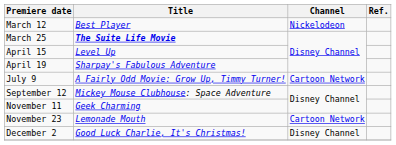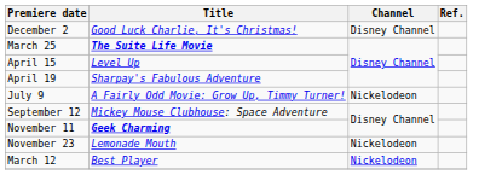rows swapped: March 12 <-> December 2
July 9 | Channel: Cartoon Network -> Nickelodeon
November 11 | Title: normal -> bold
November 23 | Channel: Cartoon Network -> Nickelodeon
